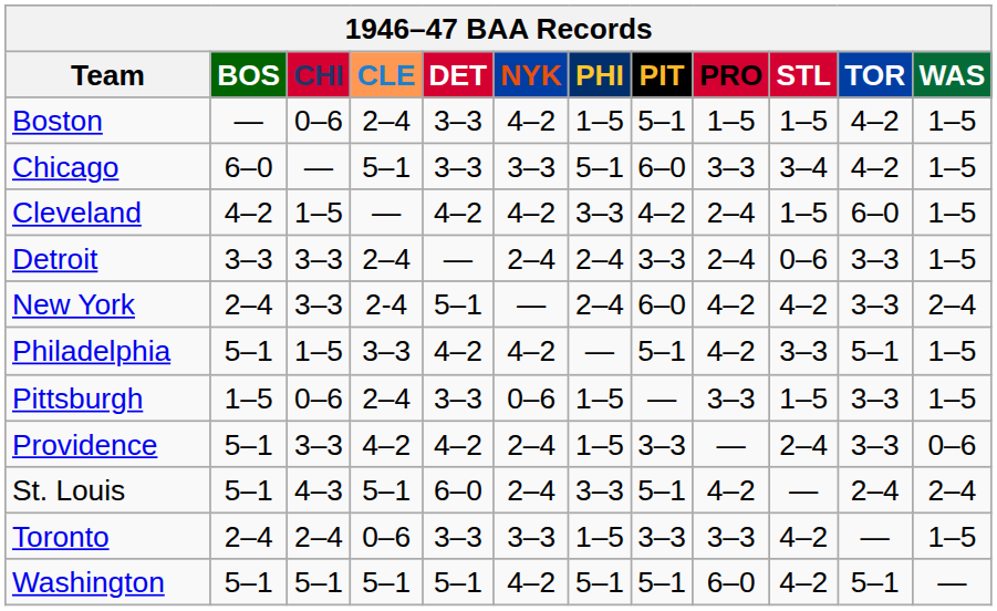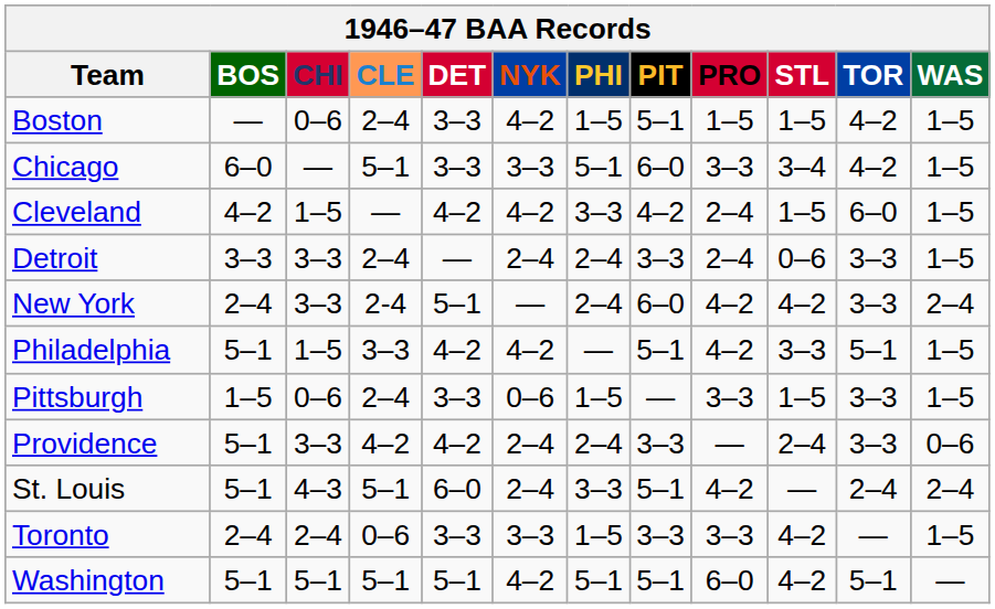Providence | PHI: 1–5 -> 2–4
